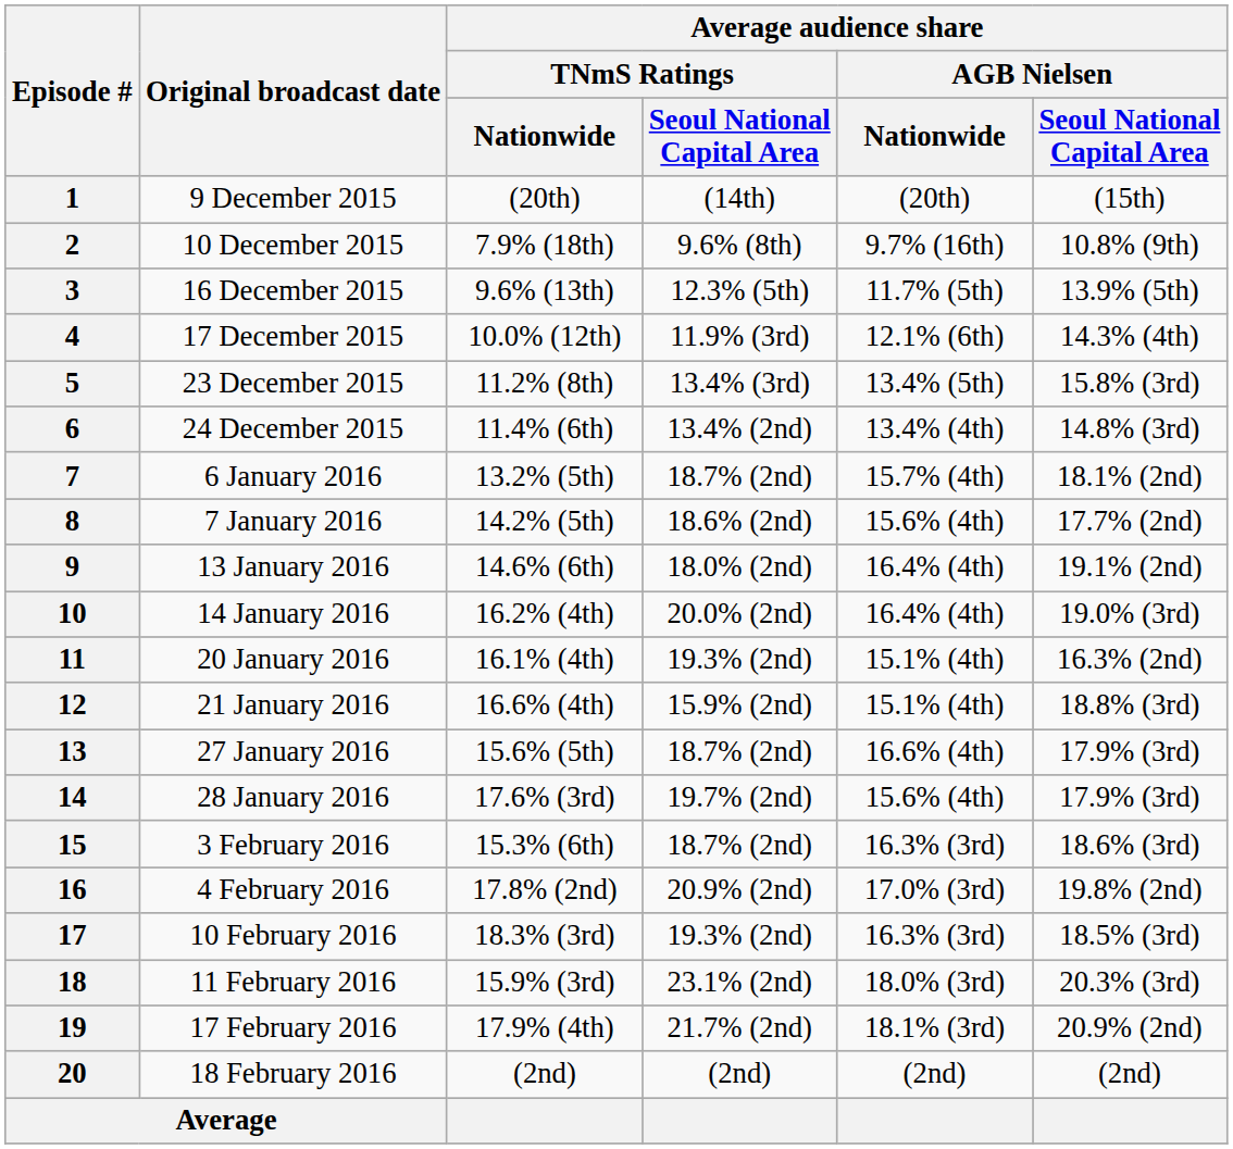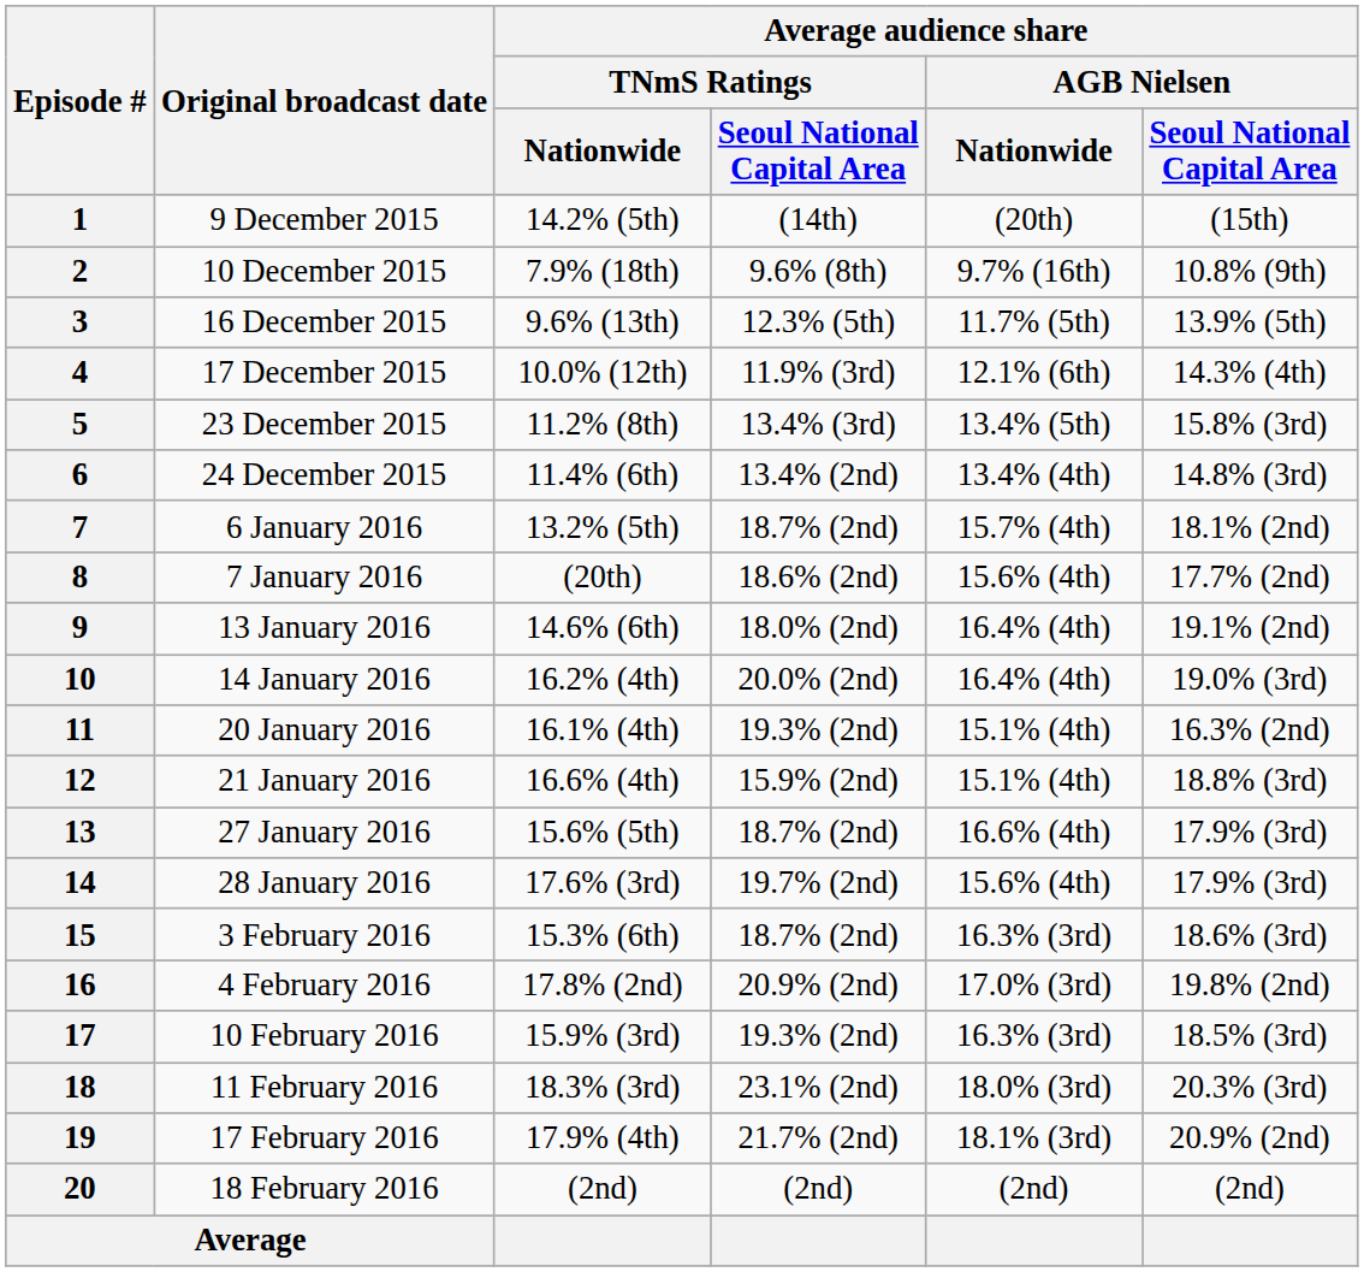1 | Average audience share / TNmS Ratings / Nationwide: (20th) -> 14.2% (5th)
8 | Average audience share / TNmS Ratings / Nationwide: 14.2% (5th) -> (20th)
17 | Average audience share / TNmS Ratings / Nationwide: 18.3% (3rd) -> 15.9% (3rd)
18 | Average audience share / TNmS Ratings / Nationwide: 15.9% (3rd) -> 18.3% (3rd)
